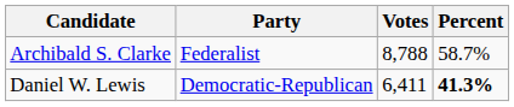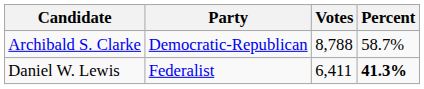Archibald S. Clarke | Party: Federalist -> Democratic-Republican
Daniel W. Lewis | Party: Democratic-Republican -> Federalist
